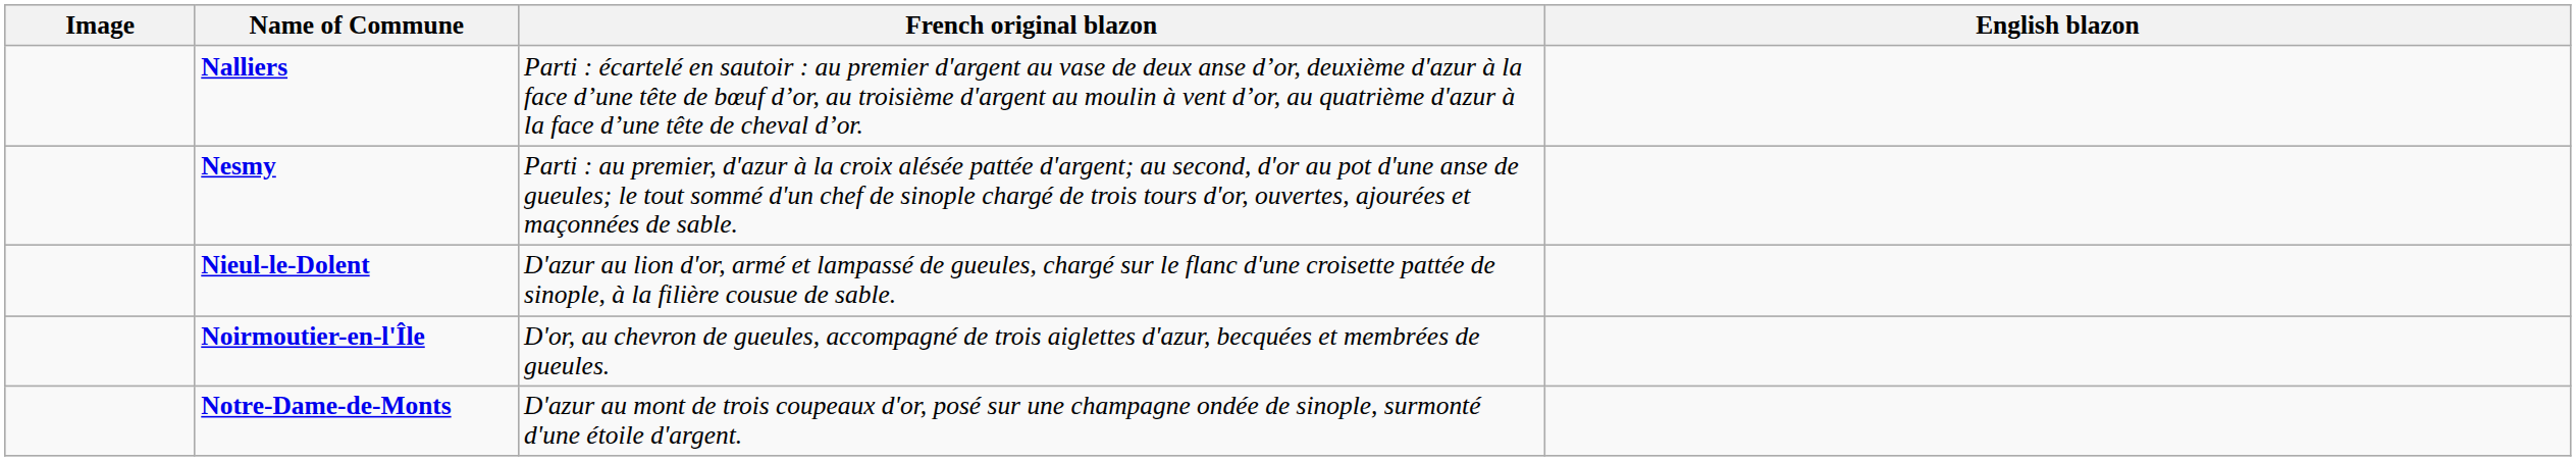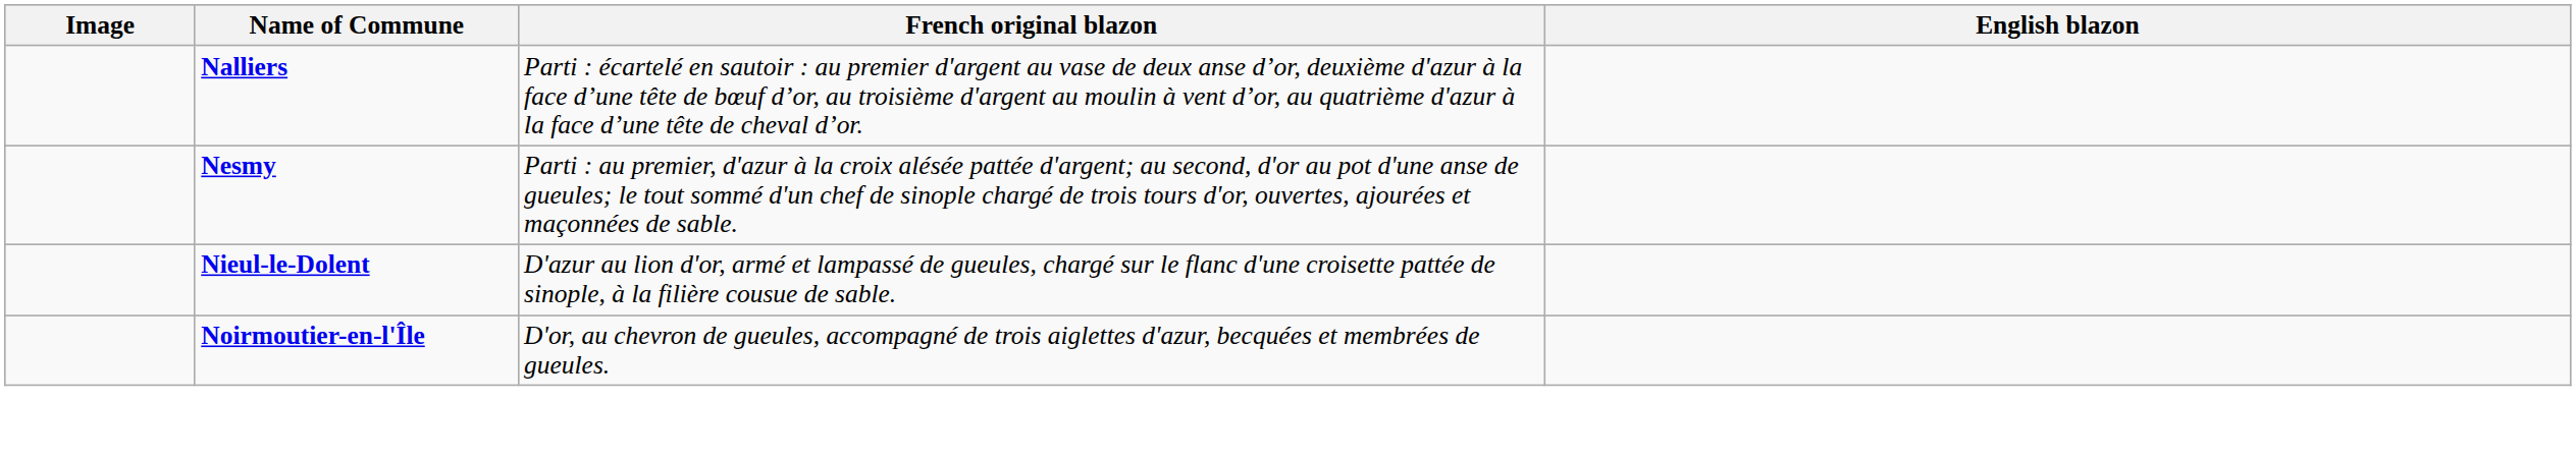- row: Notre-Dame-de-Monts | D'azur au mont de trois coupeaux d'or, posé sur une champagne ondée de sinople, surmonté d'une étoile d'argent.
